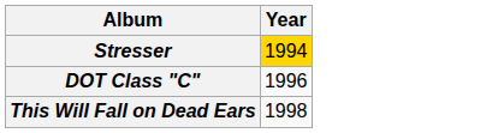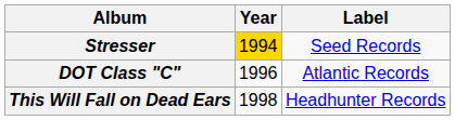+ column: Label | Seed Records | Atlantic Records | Headhunter Records
